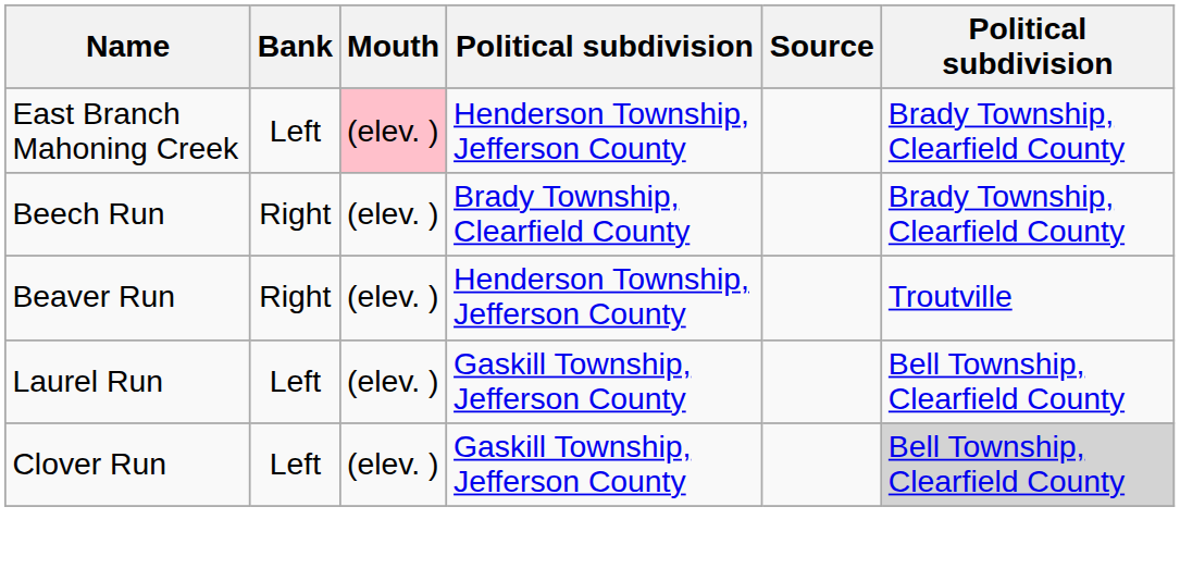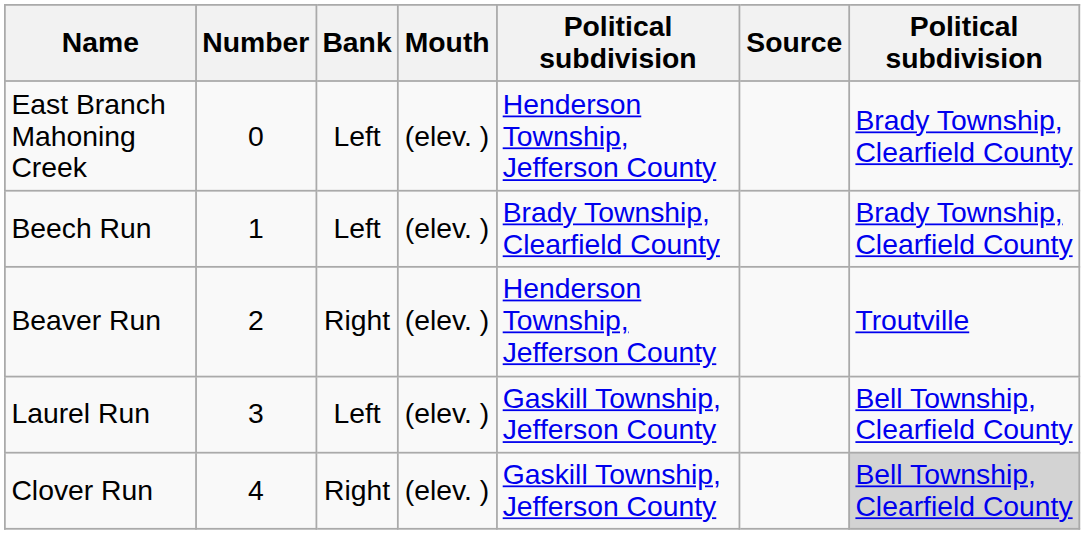+ column: Number | 0 | 1 | 2 | 3 | 4
East Branch Mahoning Creek | Mouth: pink background -> no background
Beech Run | Bank: Right -> Left
Clover Run | Bank: Left -> Right
